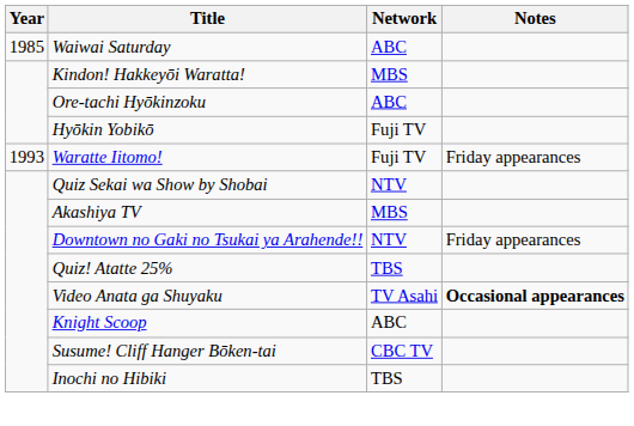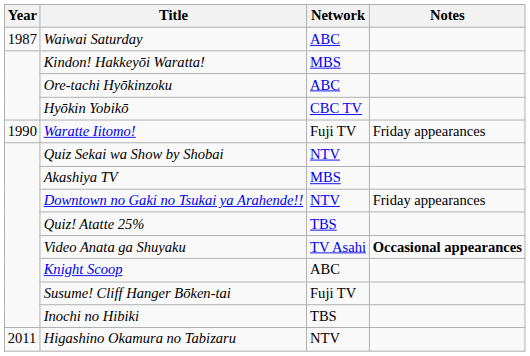Waiwai Saturday | Year: 1985 -> 1987
Hyōkin Yobikō | Network: Fuji TV -> CBC TV
Waratte Iitomo! | Year: 1993 -> 1990
Susume! Cliff Hanger Bōken-tai | Network: CBC TV -> Fuji TV
+ row: 2011 | Higashino Okamura no Tabizaru | NTV
